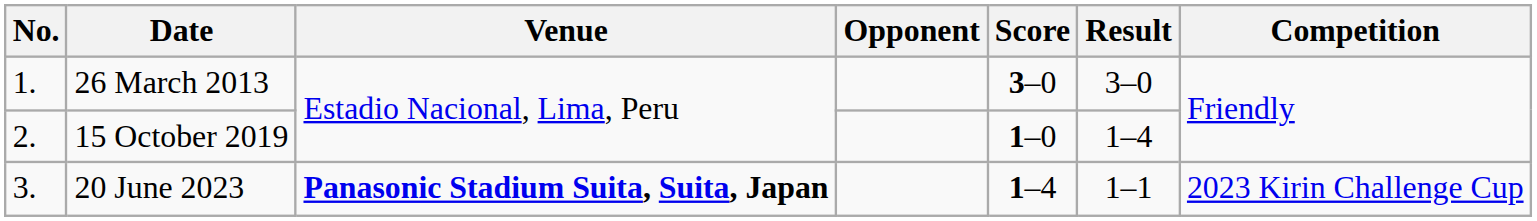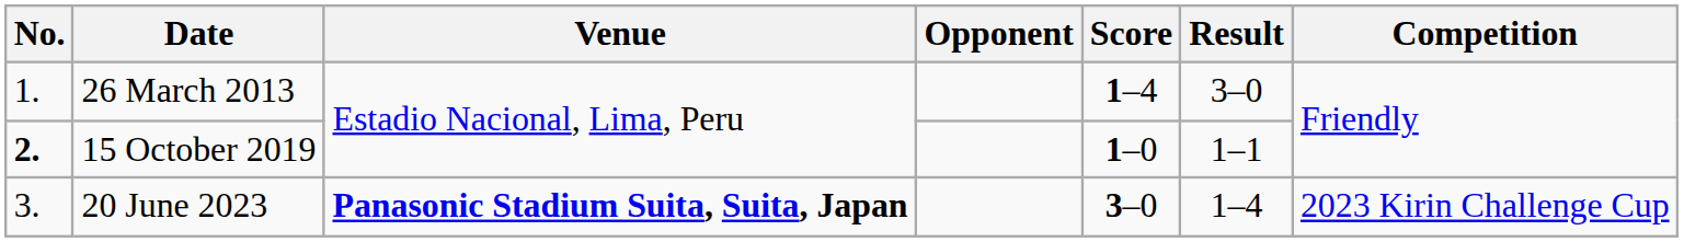26 March 2013 | Score: 3–0 -> 1–4
15 October 2019 | No.: normal -> bold
15 October 2019 | Result: 1–4 -> 1–1
20 June 2023 | Score: 1–4 -> 3–0
20 June 2023 | Result: 1–1 -> 1–4
